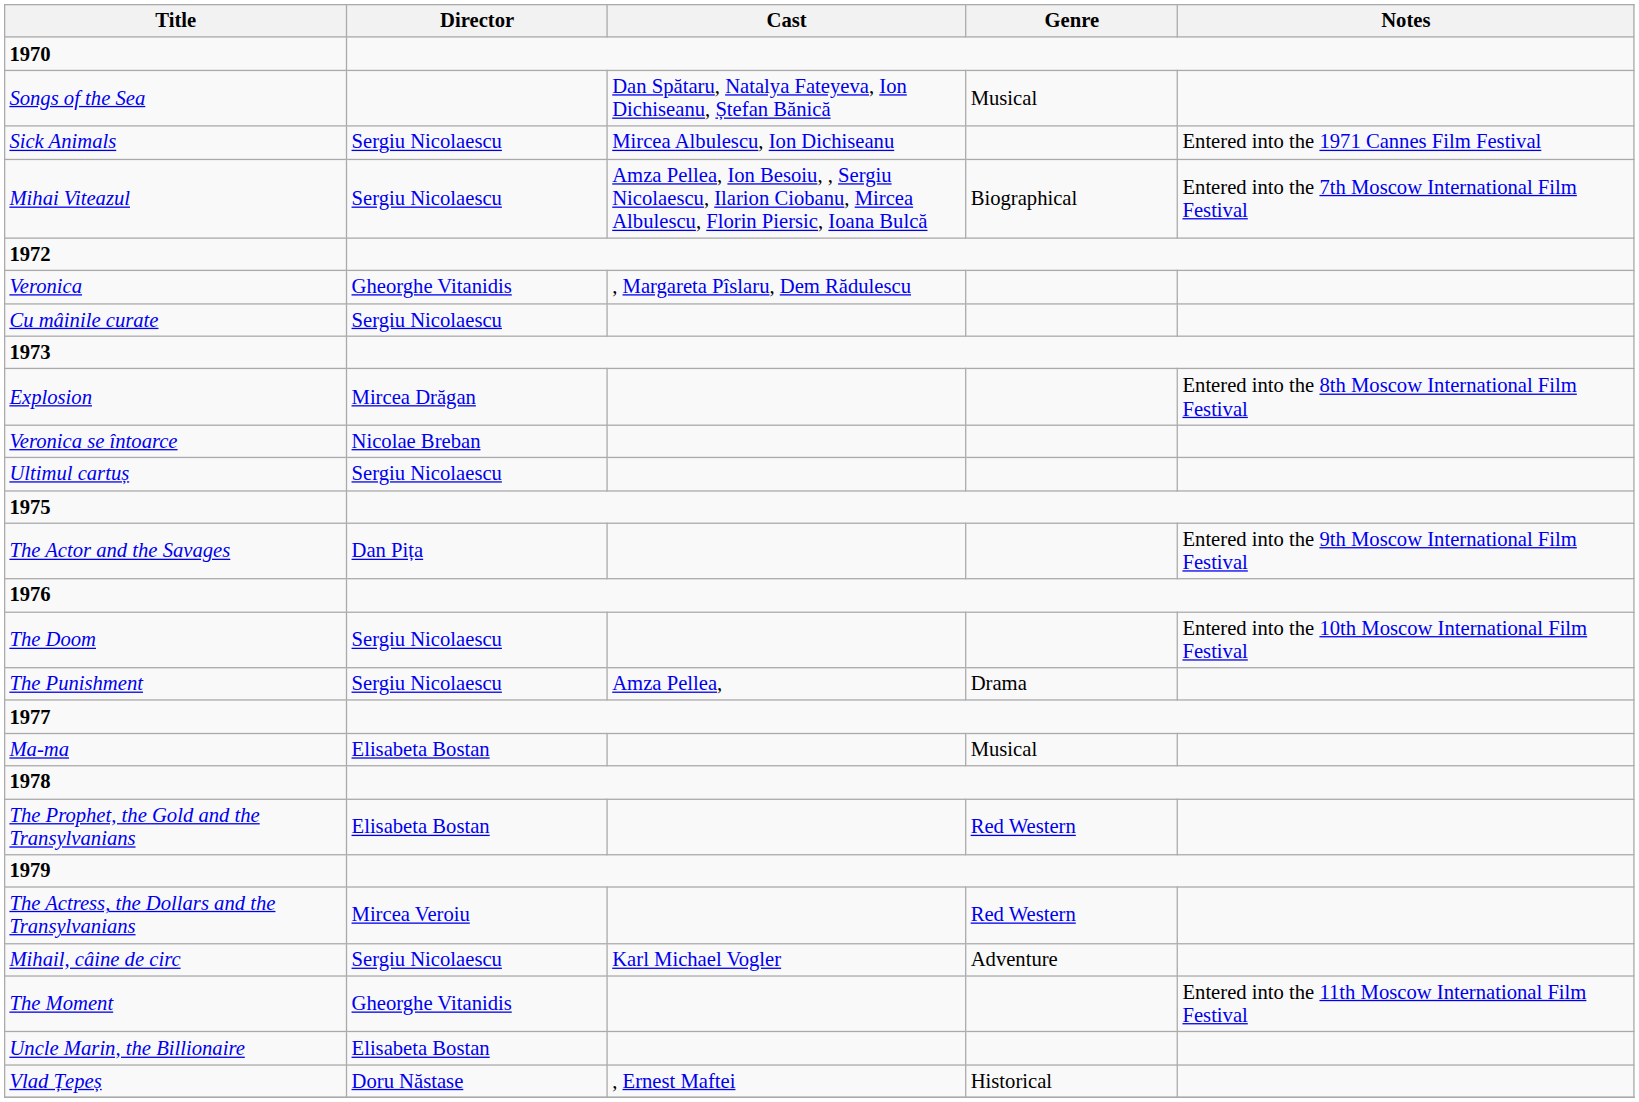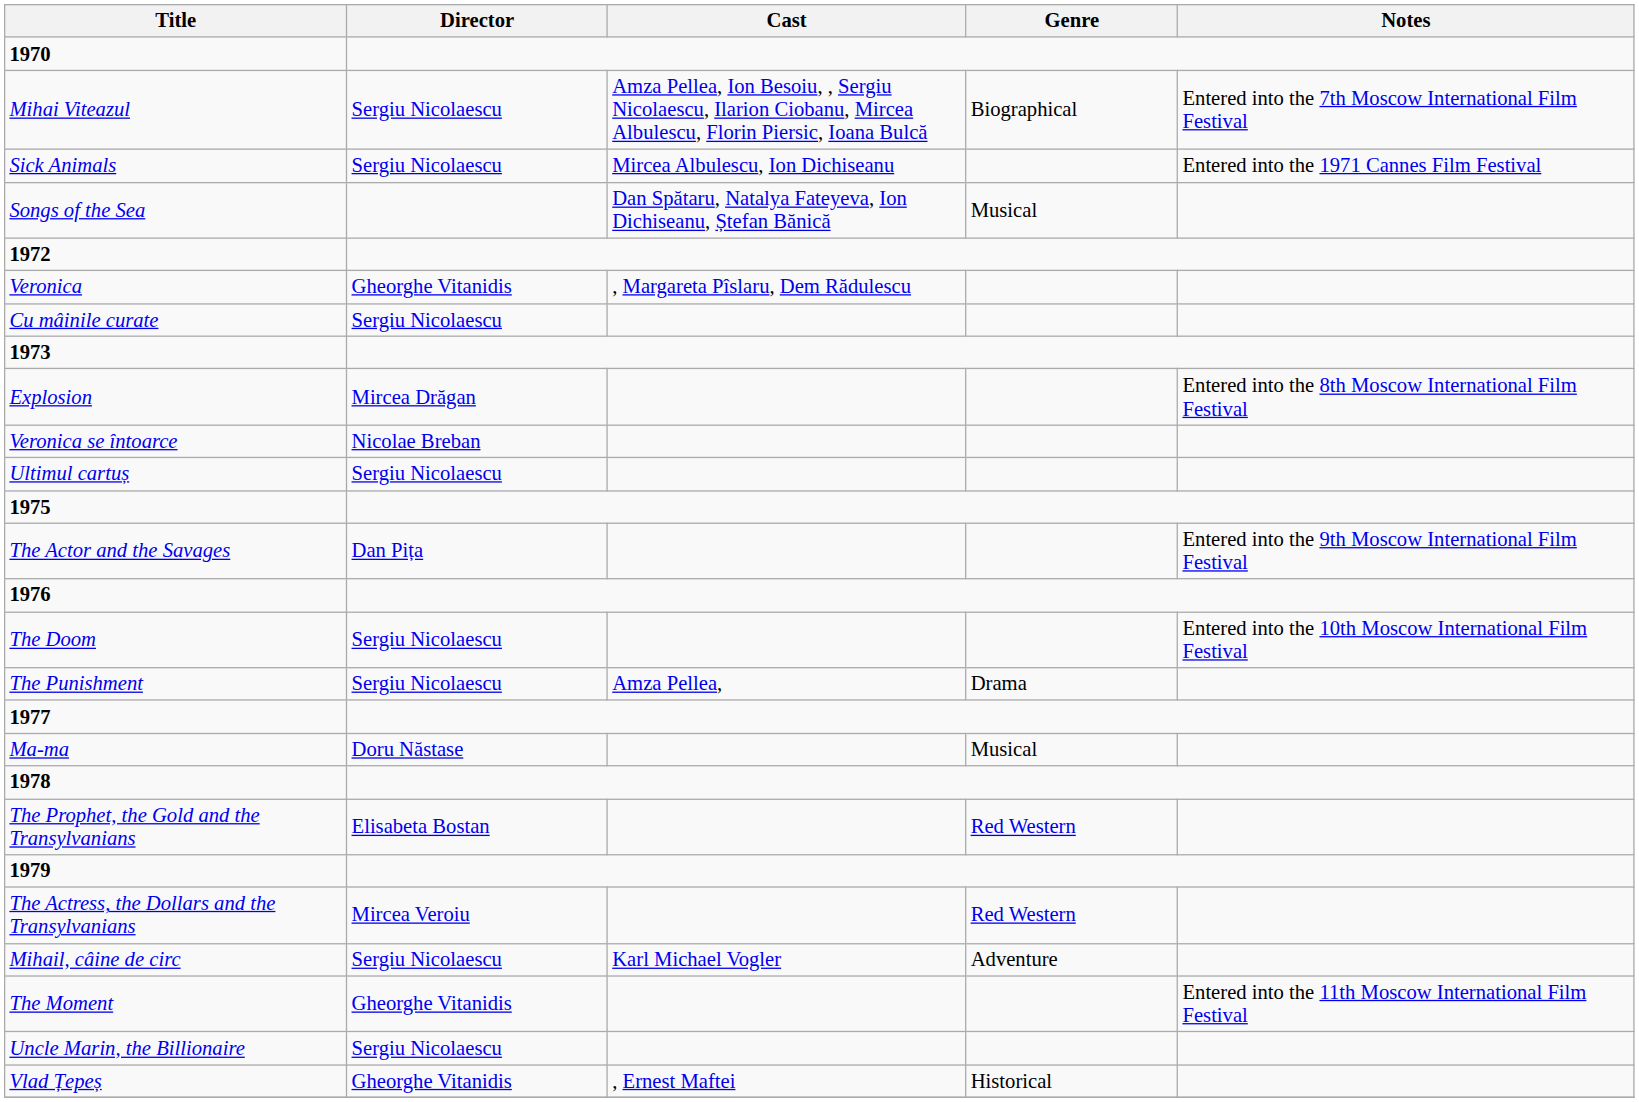rows swapped: Mihai Viteazul <-> Songs of the Sea
Ma-ma | Director: Elisabeta Bostan -> Doru Năstase
Uncle Marin, the Billionaire | Director: Elisabeta Bostan -> Sergiu Nicolaescu
Vlad Țepeș | Director: Doru Năstase -> Gheorghe Vitanidis
